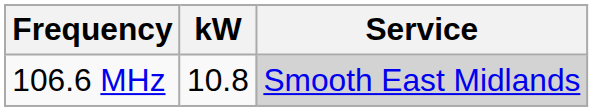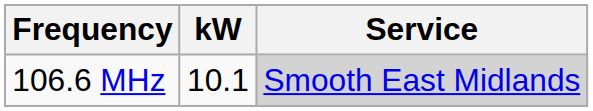106.6 MHz | kW: 10.8 -> 10.1
